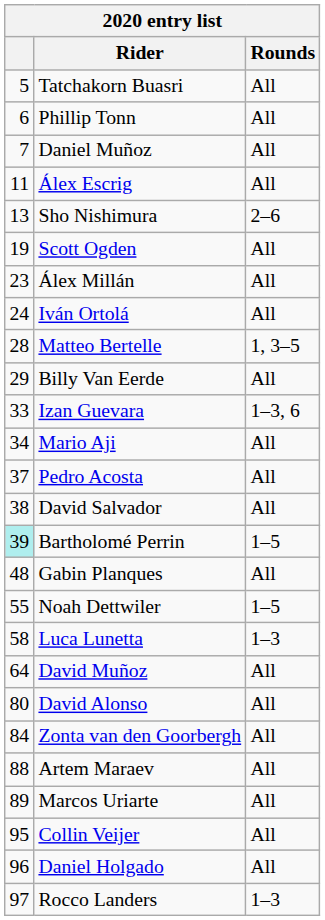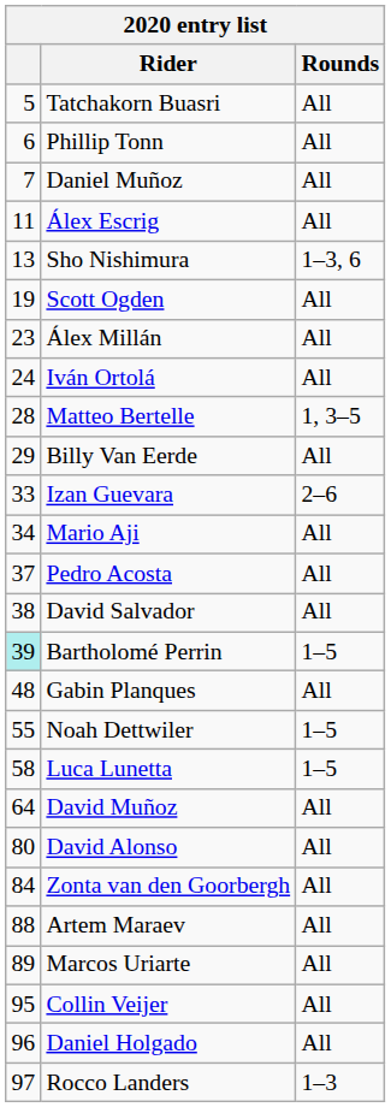Sho Nishimura | Rounds: 2–6 -> 1–3, 6
Izan Guevara | Rounds: 1–3, 6 -> 2–6
Luca Lunetta | Rounds: 1–3 -> 1–5
